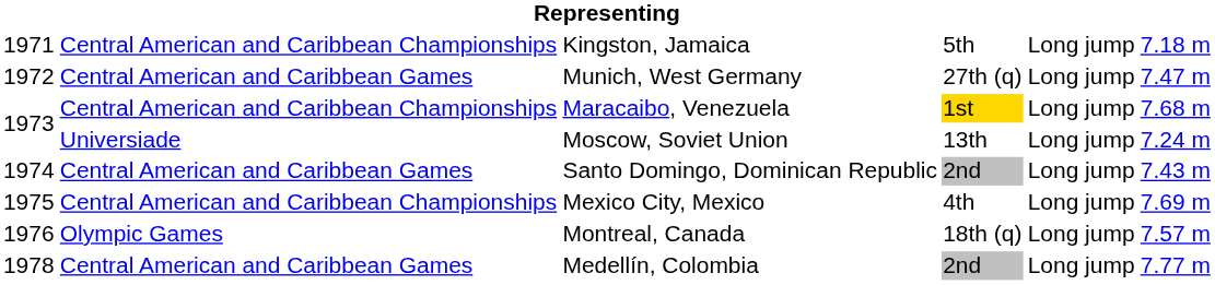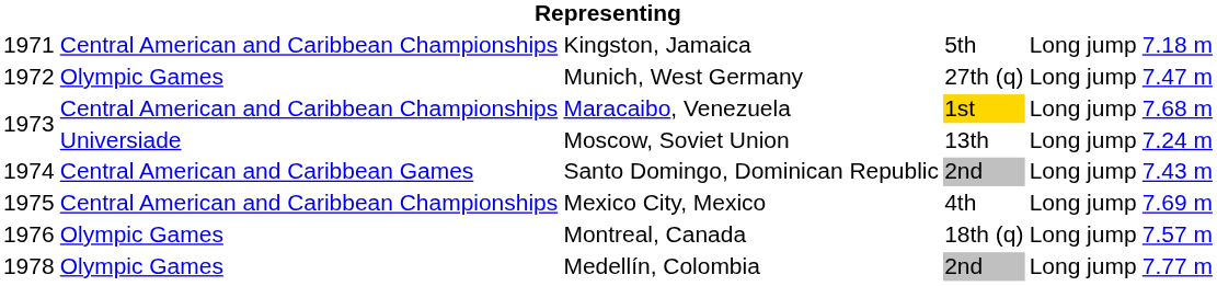Munich, West Germany | column 2: Central American and Caribbean Games -> Olympic Games
Medellín, Colombia | column 2: Central American and Caribbean Games -> Olympic Games
